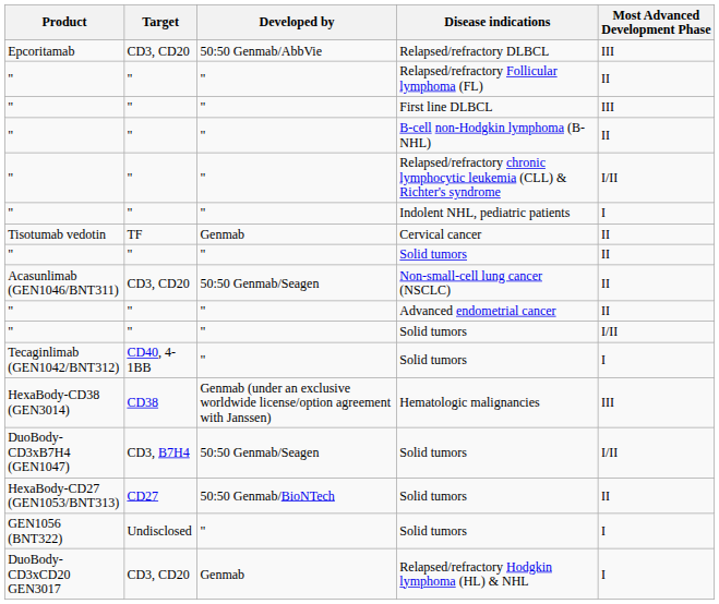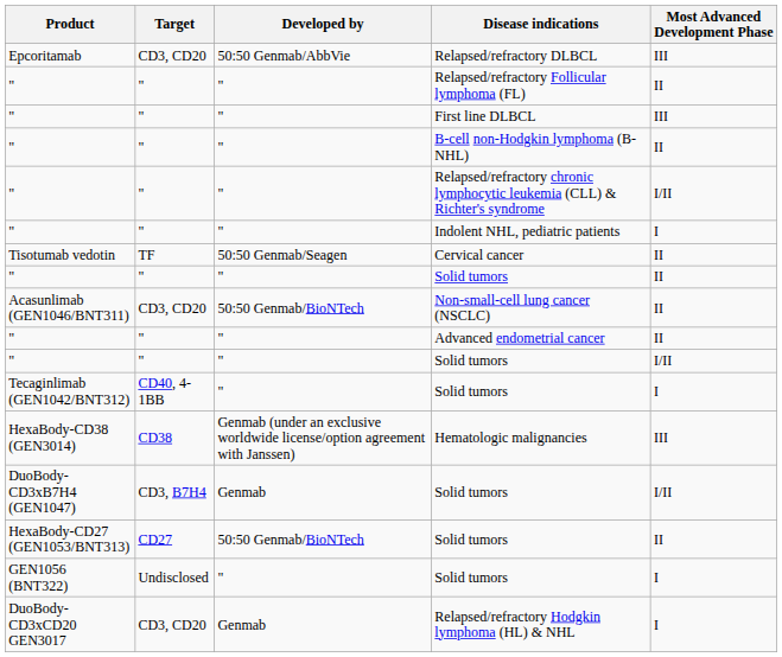Cervical cancer | Developed by: Genmab -> 50:50 Genmab/Seagen
Non-small-cell lung cancer (NSCLC) | Developed by: 50:50 Genmab/Seagen -> 50:50 Genmab/BioNTech
DuoBody-CD3xB7H4 (GEN1047) / Solid tumors | Developed by: 50:50 Genmab/Seagen -> Genmab
